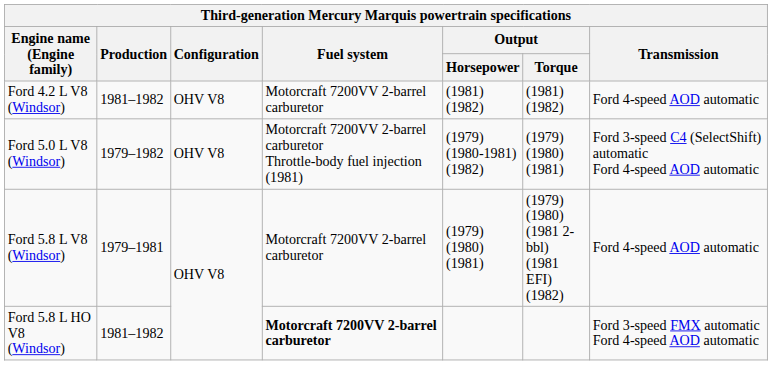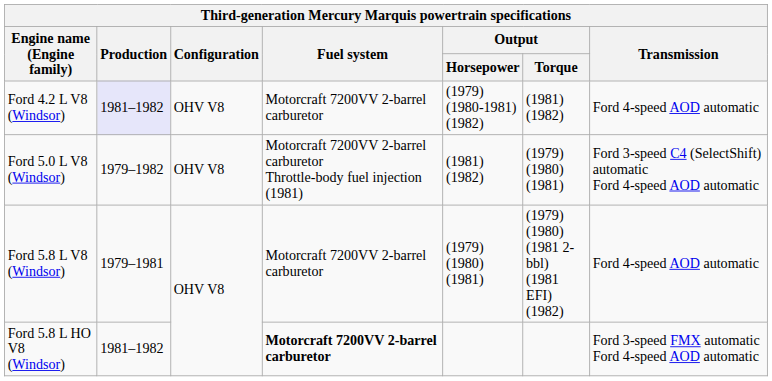Ford 4.2 L V8 (Windsor) | Production: no background -> lavender background
Ford 4.2 L V8 (Windsor) | Output / Horsepower: (1981) (1982) -> (1979) (1980-1981) (1982)
Ford 5.0 L V8 (Windsor) | Output / Horsepower: (1979) (1980-1981) (1982) -> (1981) (1982)
